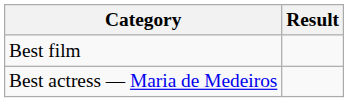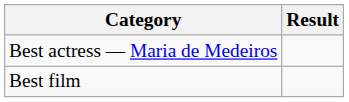rows swapped: Best film <-> Best actress — Maria de Medeiros
